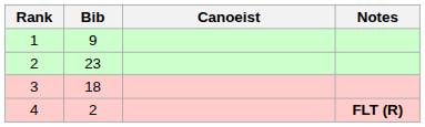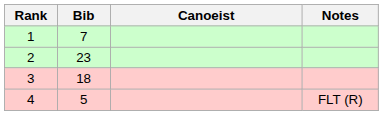1 | Bib: 9 -> 7
4 | Bib: 2 -> 5
4 | Notes: bold -> normal
